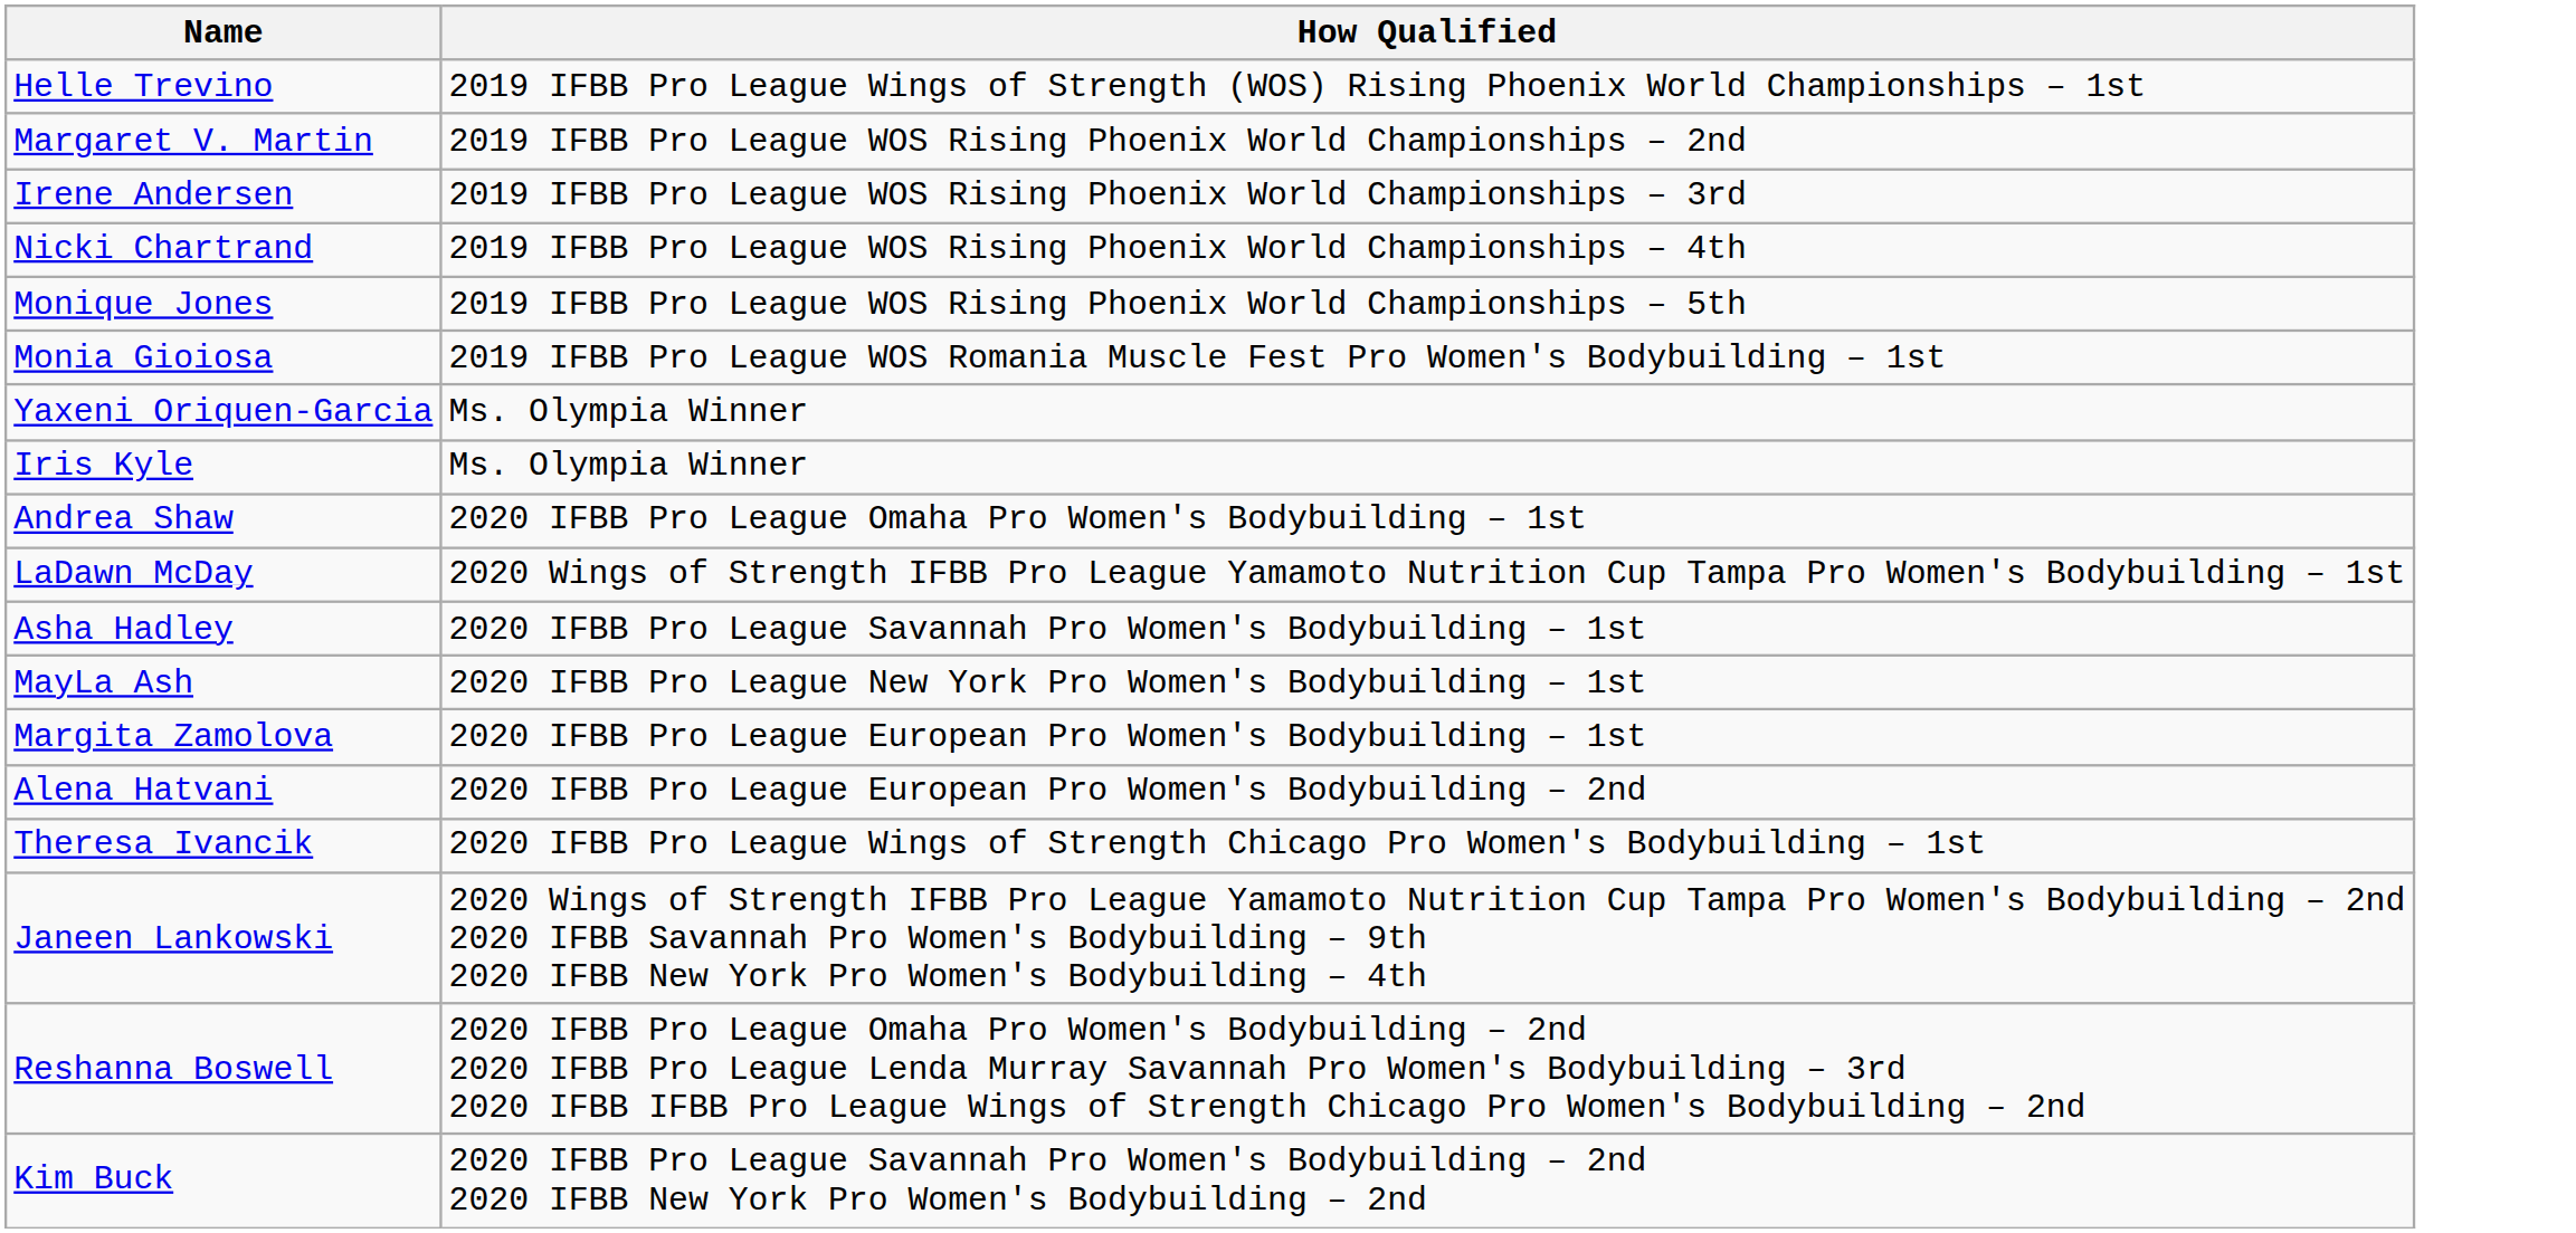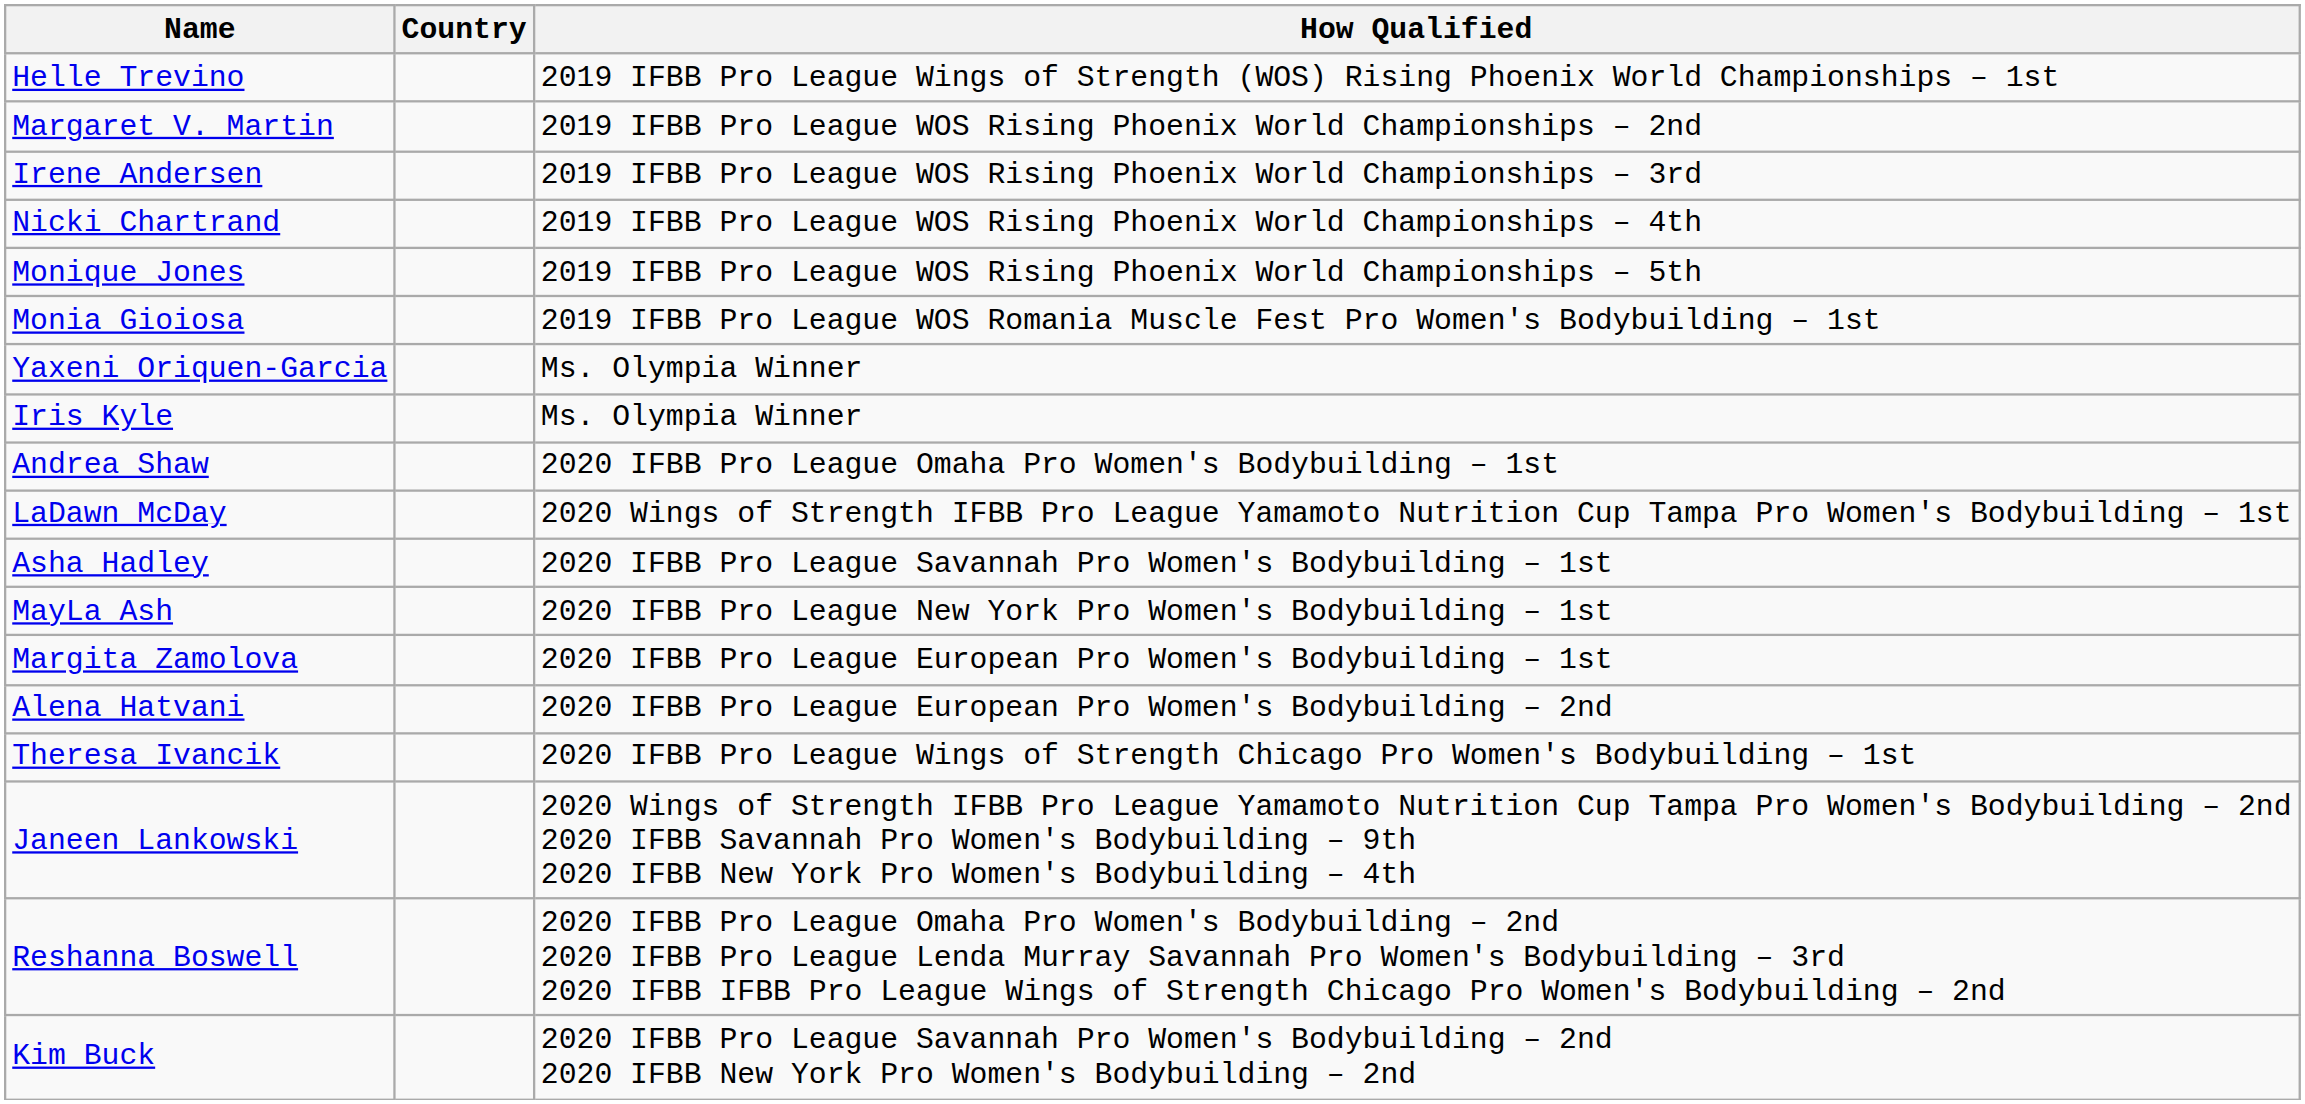+ column: Country
